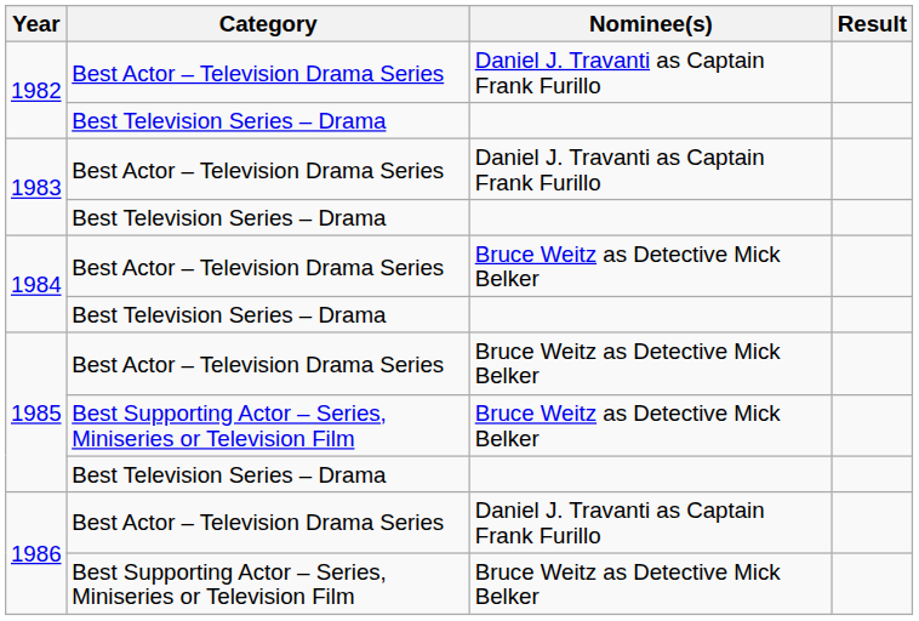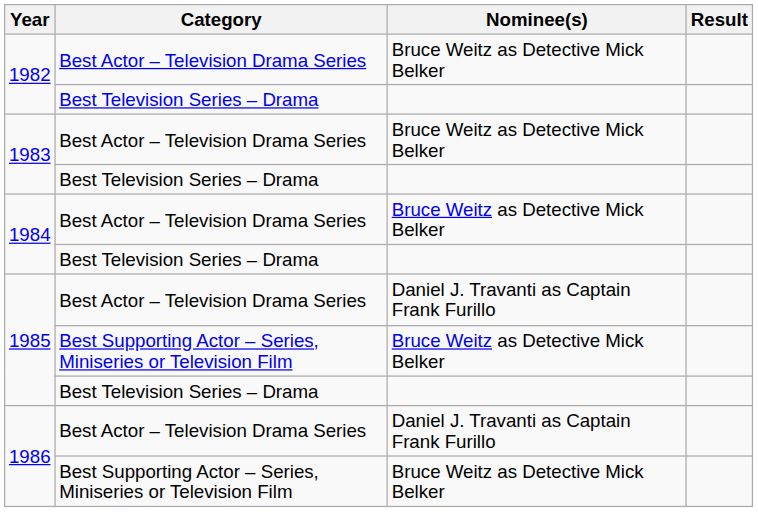1982 / Best Actor – Television Drama Series | Nominee(s): Daniel J. Travanti as Captain Frank Furillo -> Bruce Weitz as Detective Mick Belker
1983 / Best Actor – Television Drama Series | Nominee(s): Daniel J. Travanti as Captain Frank Furillo -> Bruce Weitz as Detective Mick Belker
1985 / Best Actor – Television Drama Series | Nominee(s): Bruce Weitz as Detective Mick Belker -> Daniel J. Travanti as Captain Frank Furillo
